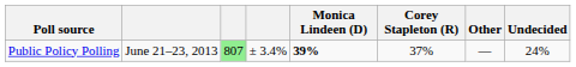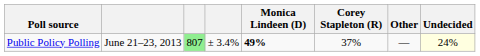Public Policy Polling | Monica Lindeen (D): 39% -> 49%
Public Policy Polling | Undecided: no background -> lightyellow background
